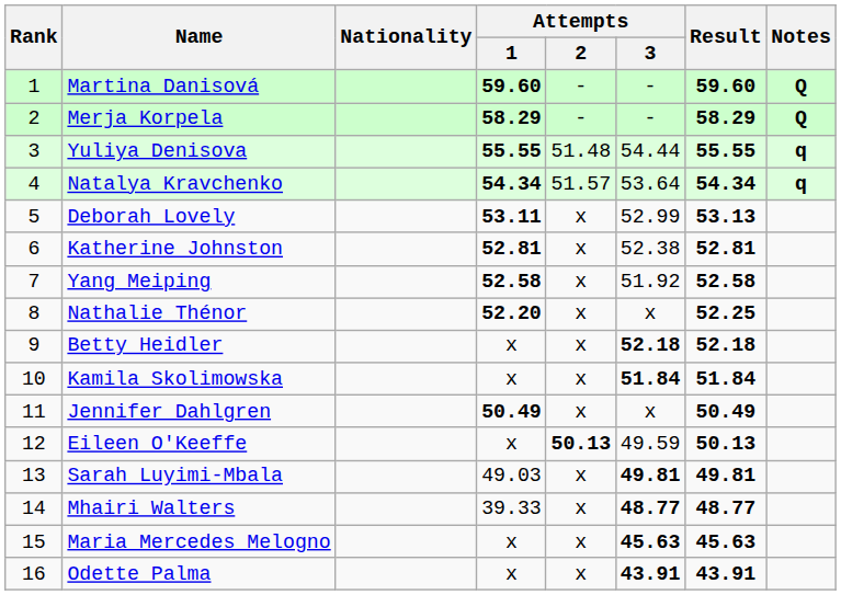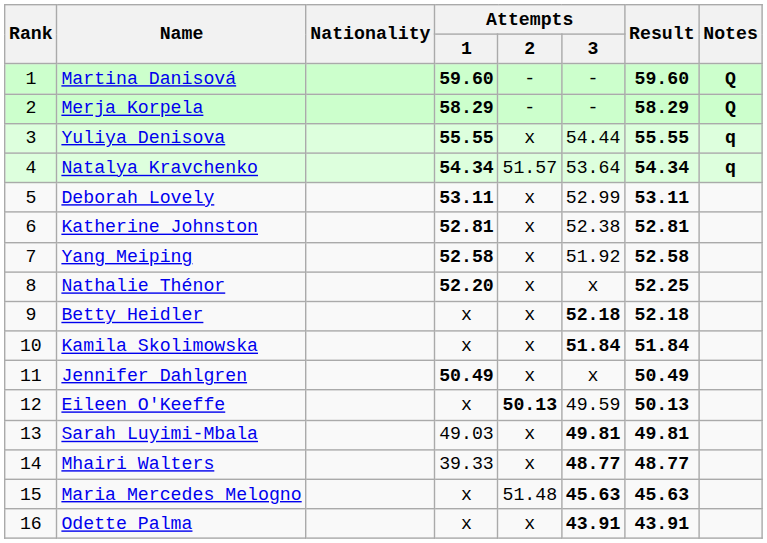Yuliya Denisova | Attempts / 2: 51.48 -> x
Deborah Lovely | Result: 53.13 -> 53.11
Maria Mercedes Melogno | Attempts / 2: x -> 51.48
